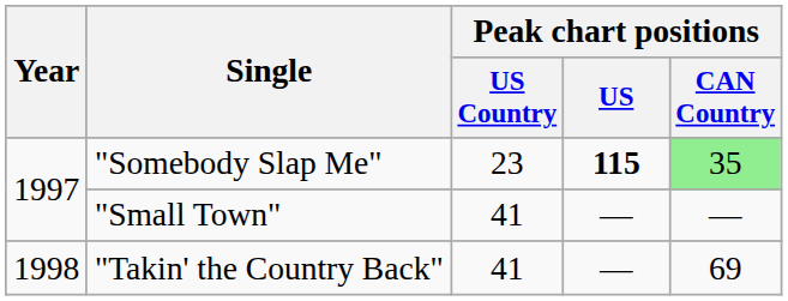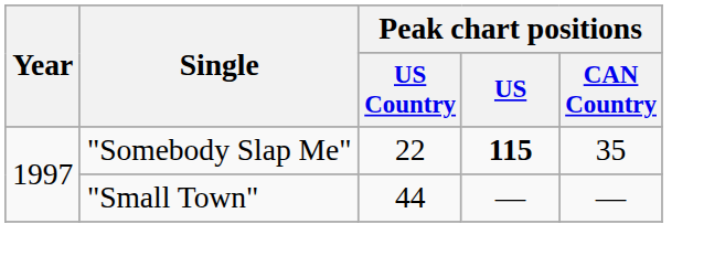"Somebody Slap Me" | Peak chart positions / US Country: 23 -> 22
"Somebody Slap Me" | Peak chart positions / CAN Country: lightgreen background -> no background
"Small Town" | Peak chart positions / US Country: 41 -> 44
- row: 1998 | "Takin' the Country Back" | 41 | — | 69
